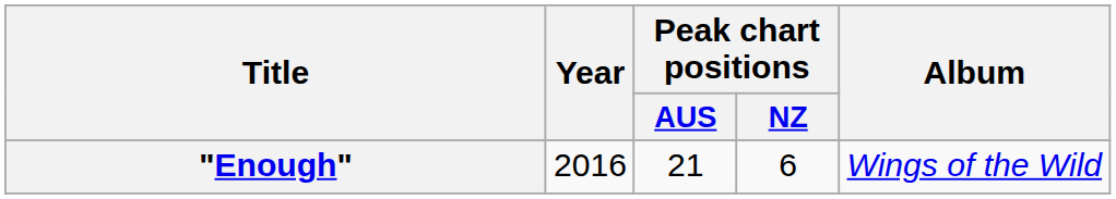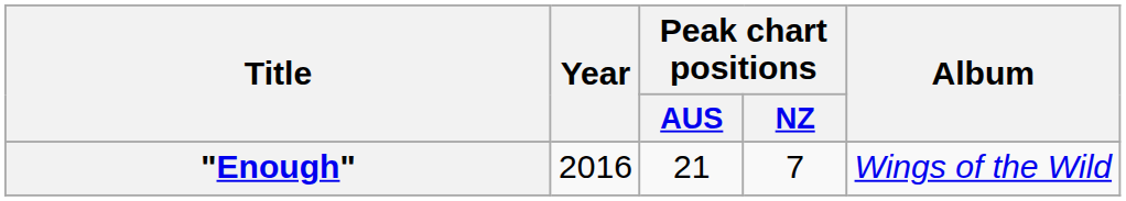"Enough" | Peak chart positions / NZ: 6 -> 7
